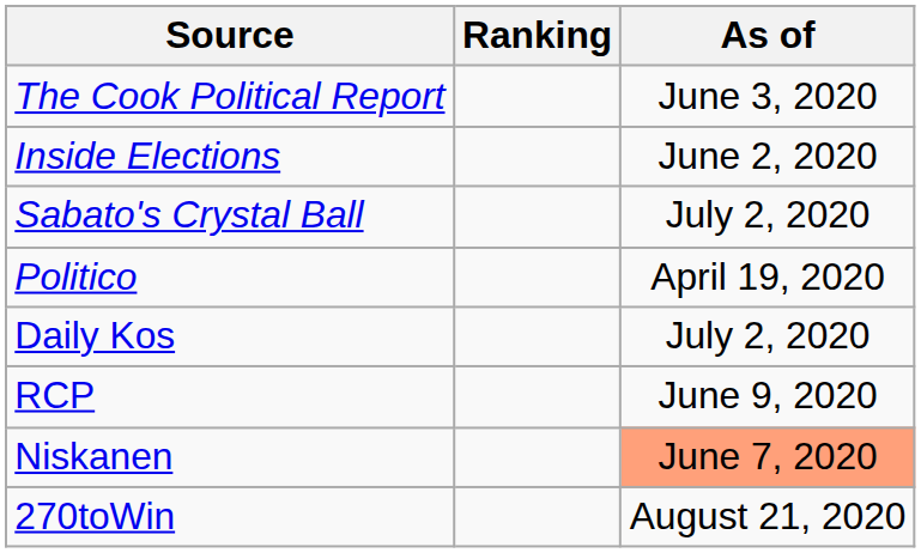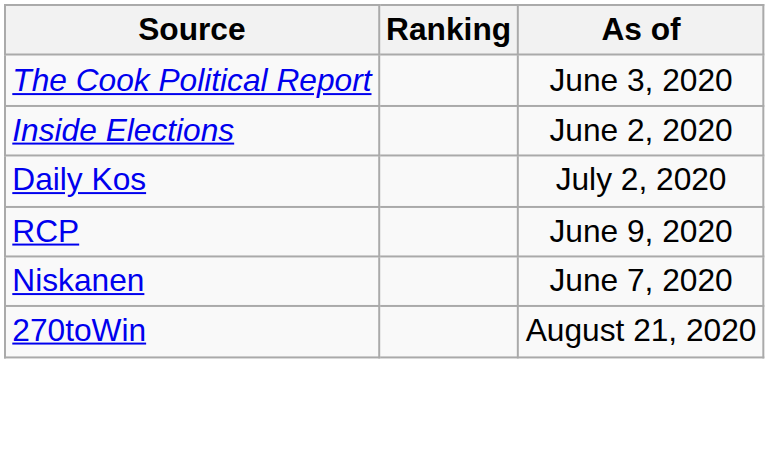- row: Sabato's Crystal Ball | July 2, 2020
- row: Politico | April 19, 2020
Niskanen | As of: lightsalmon background -> no background
